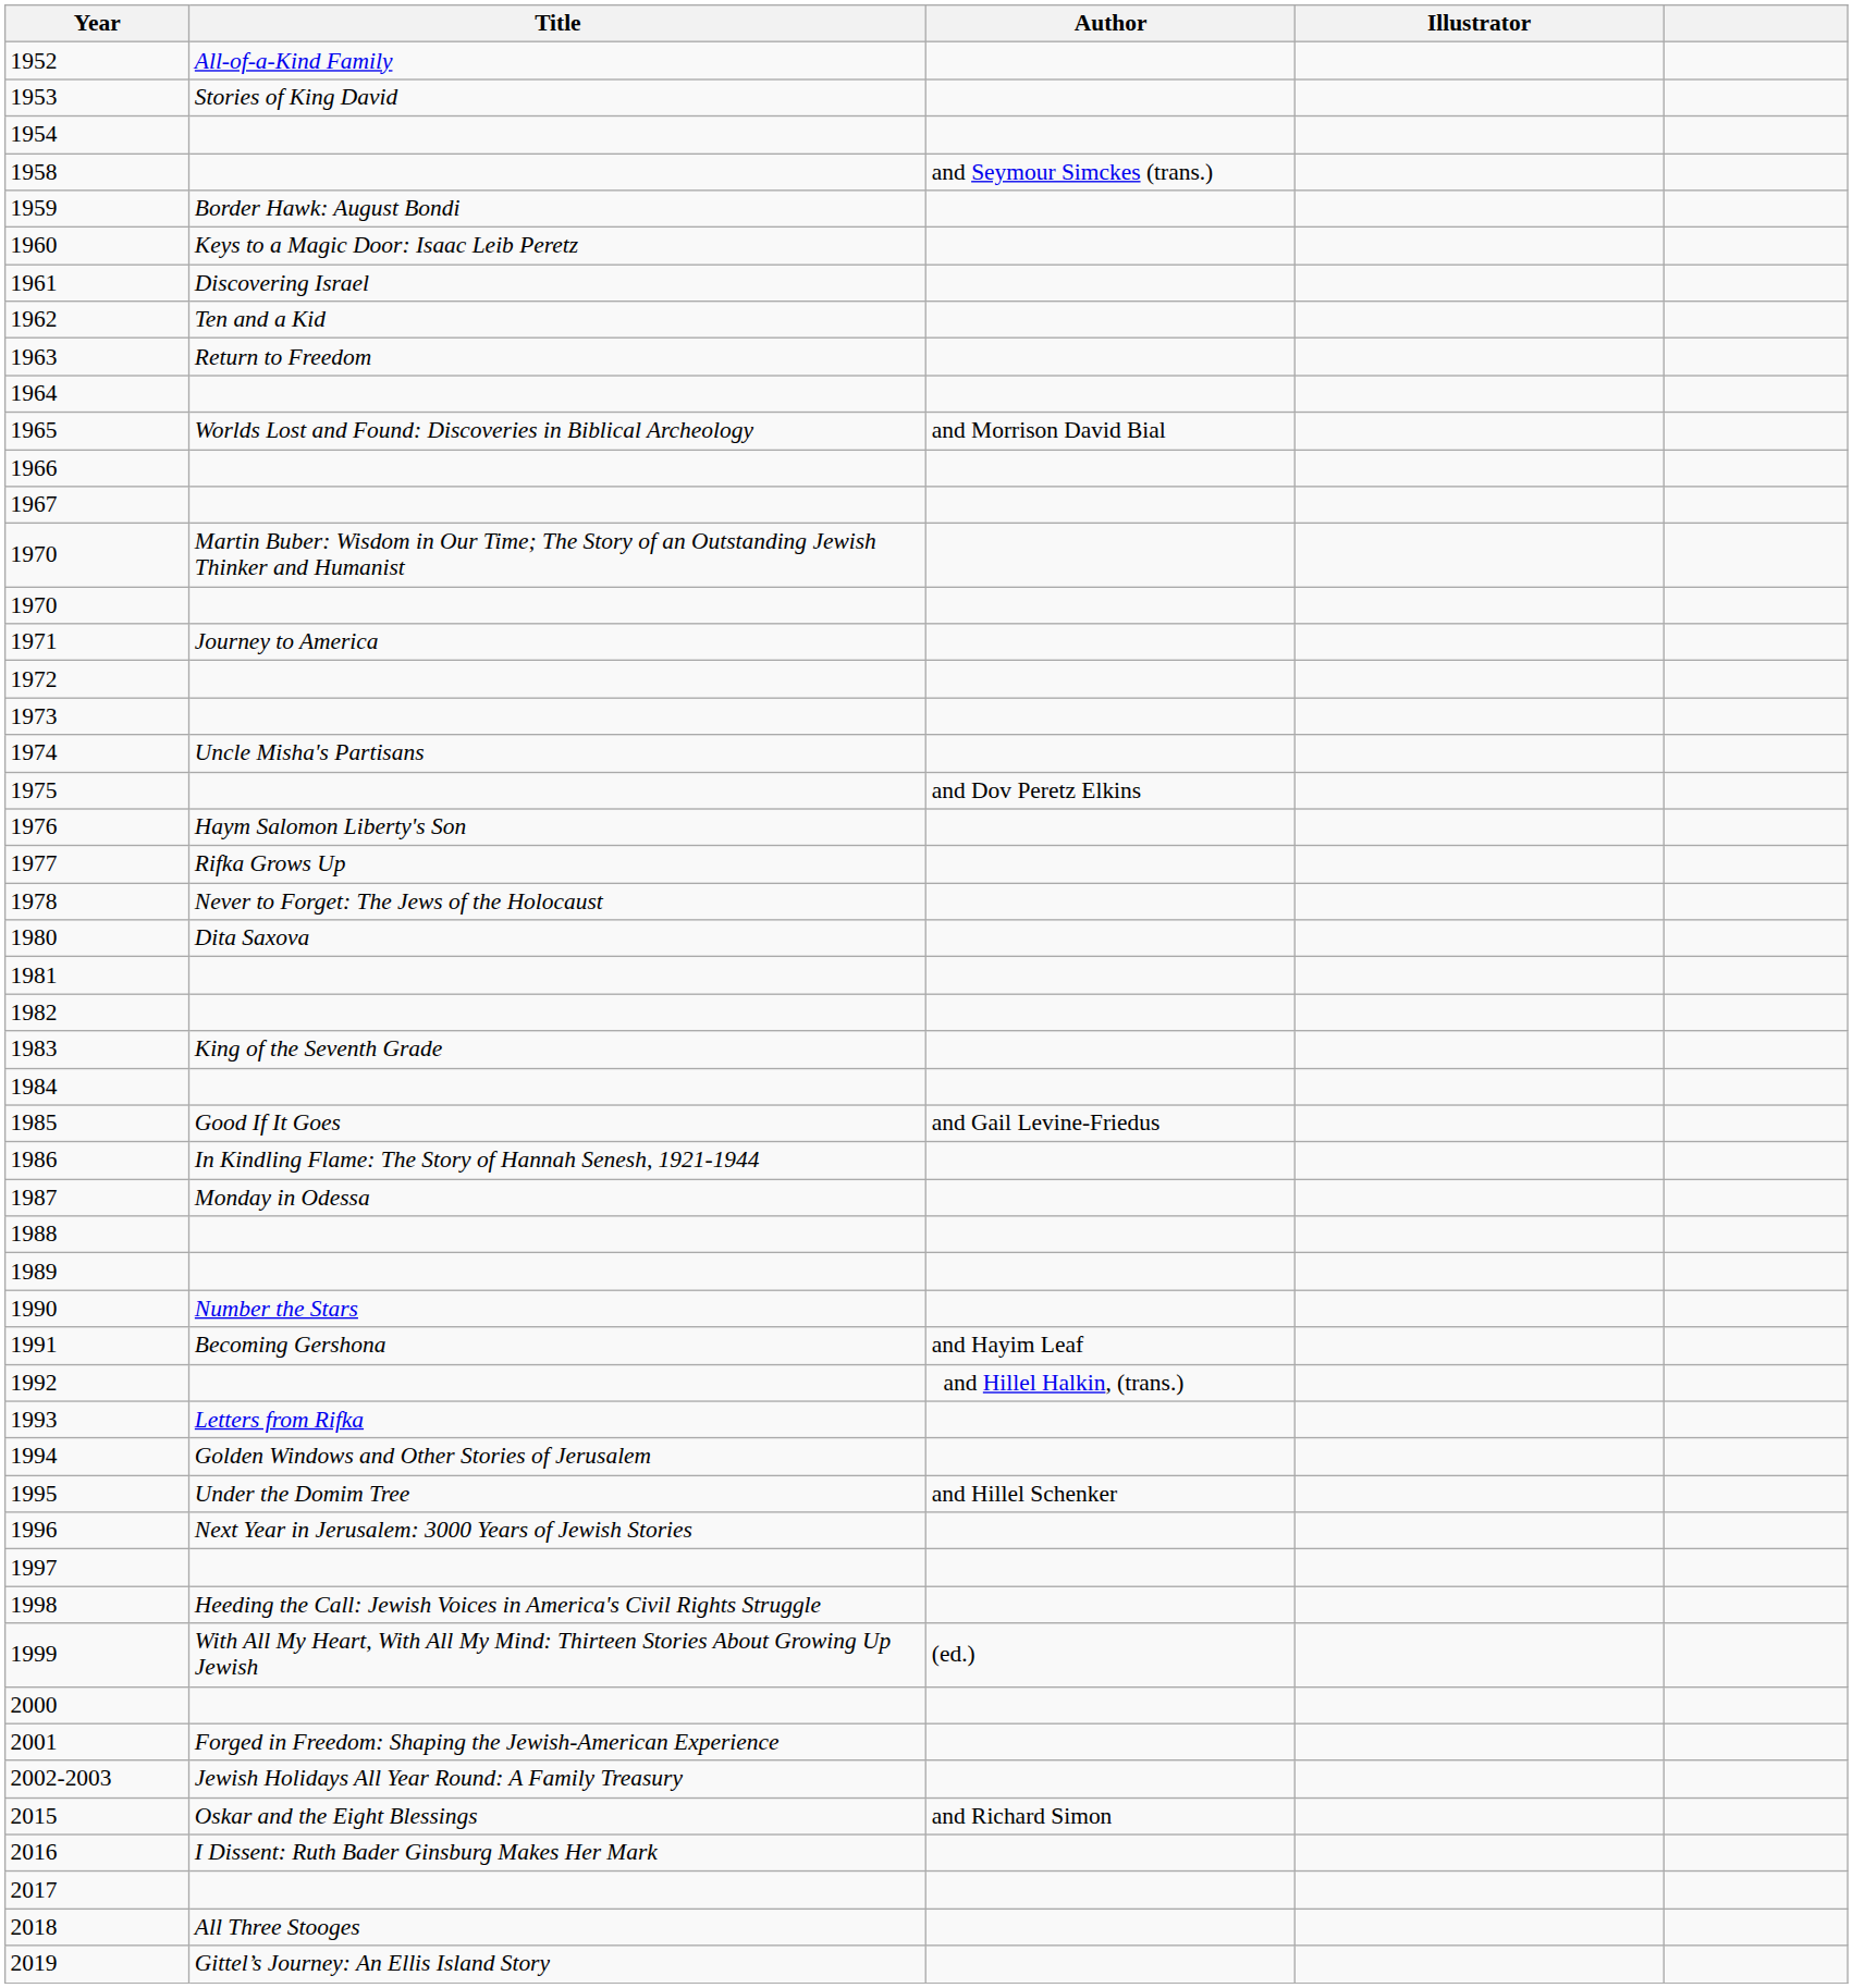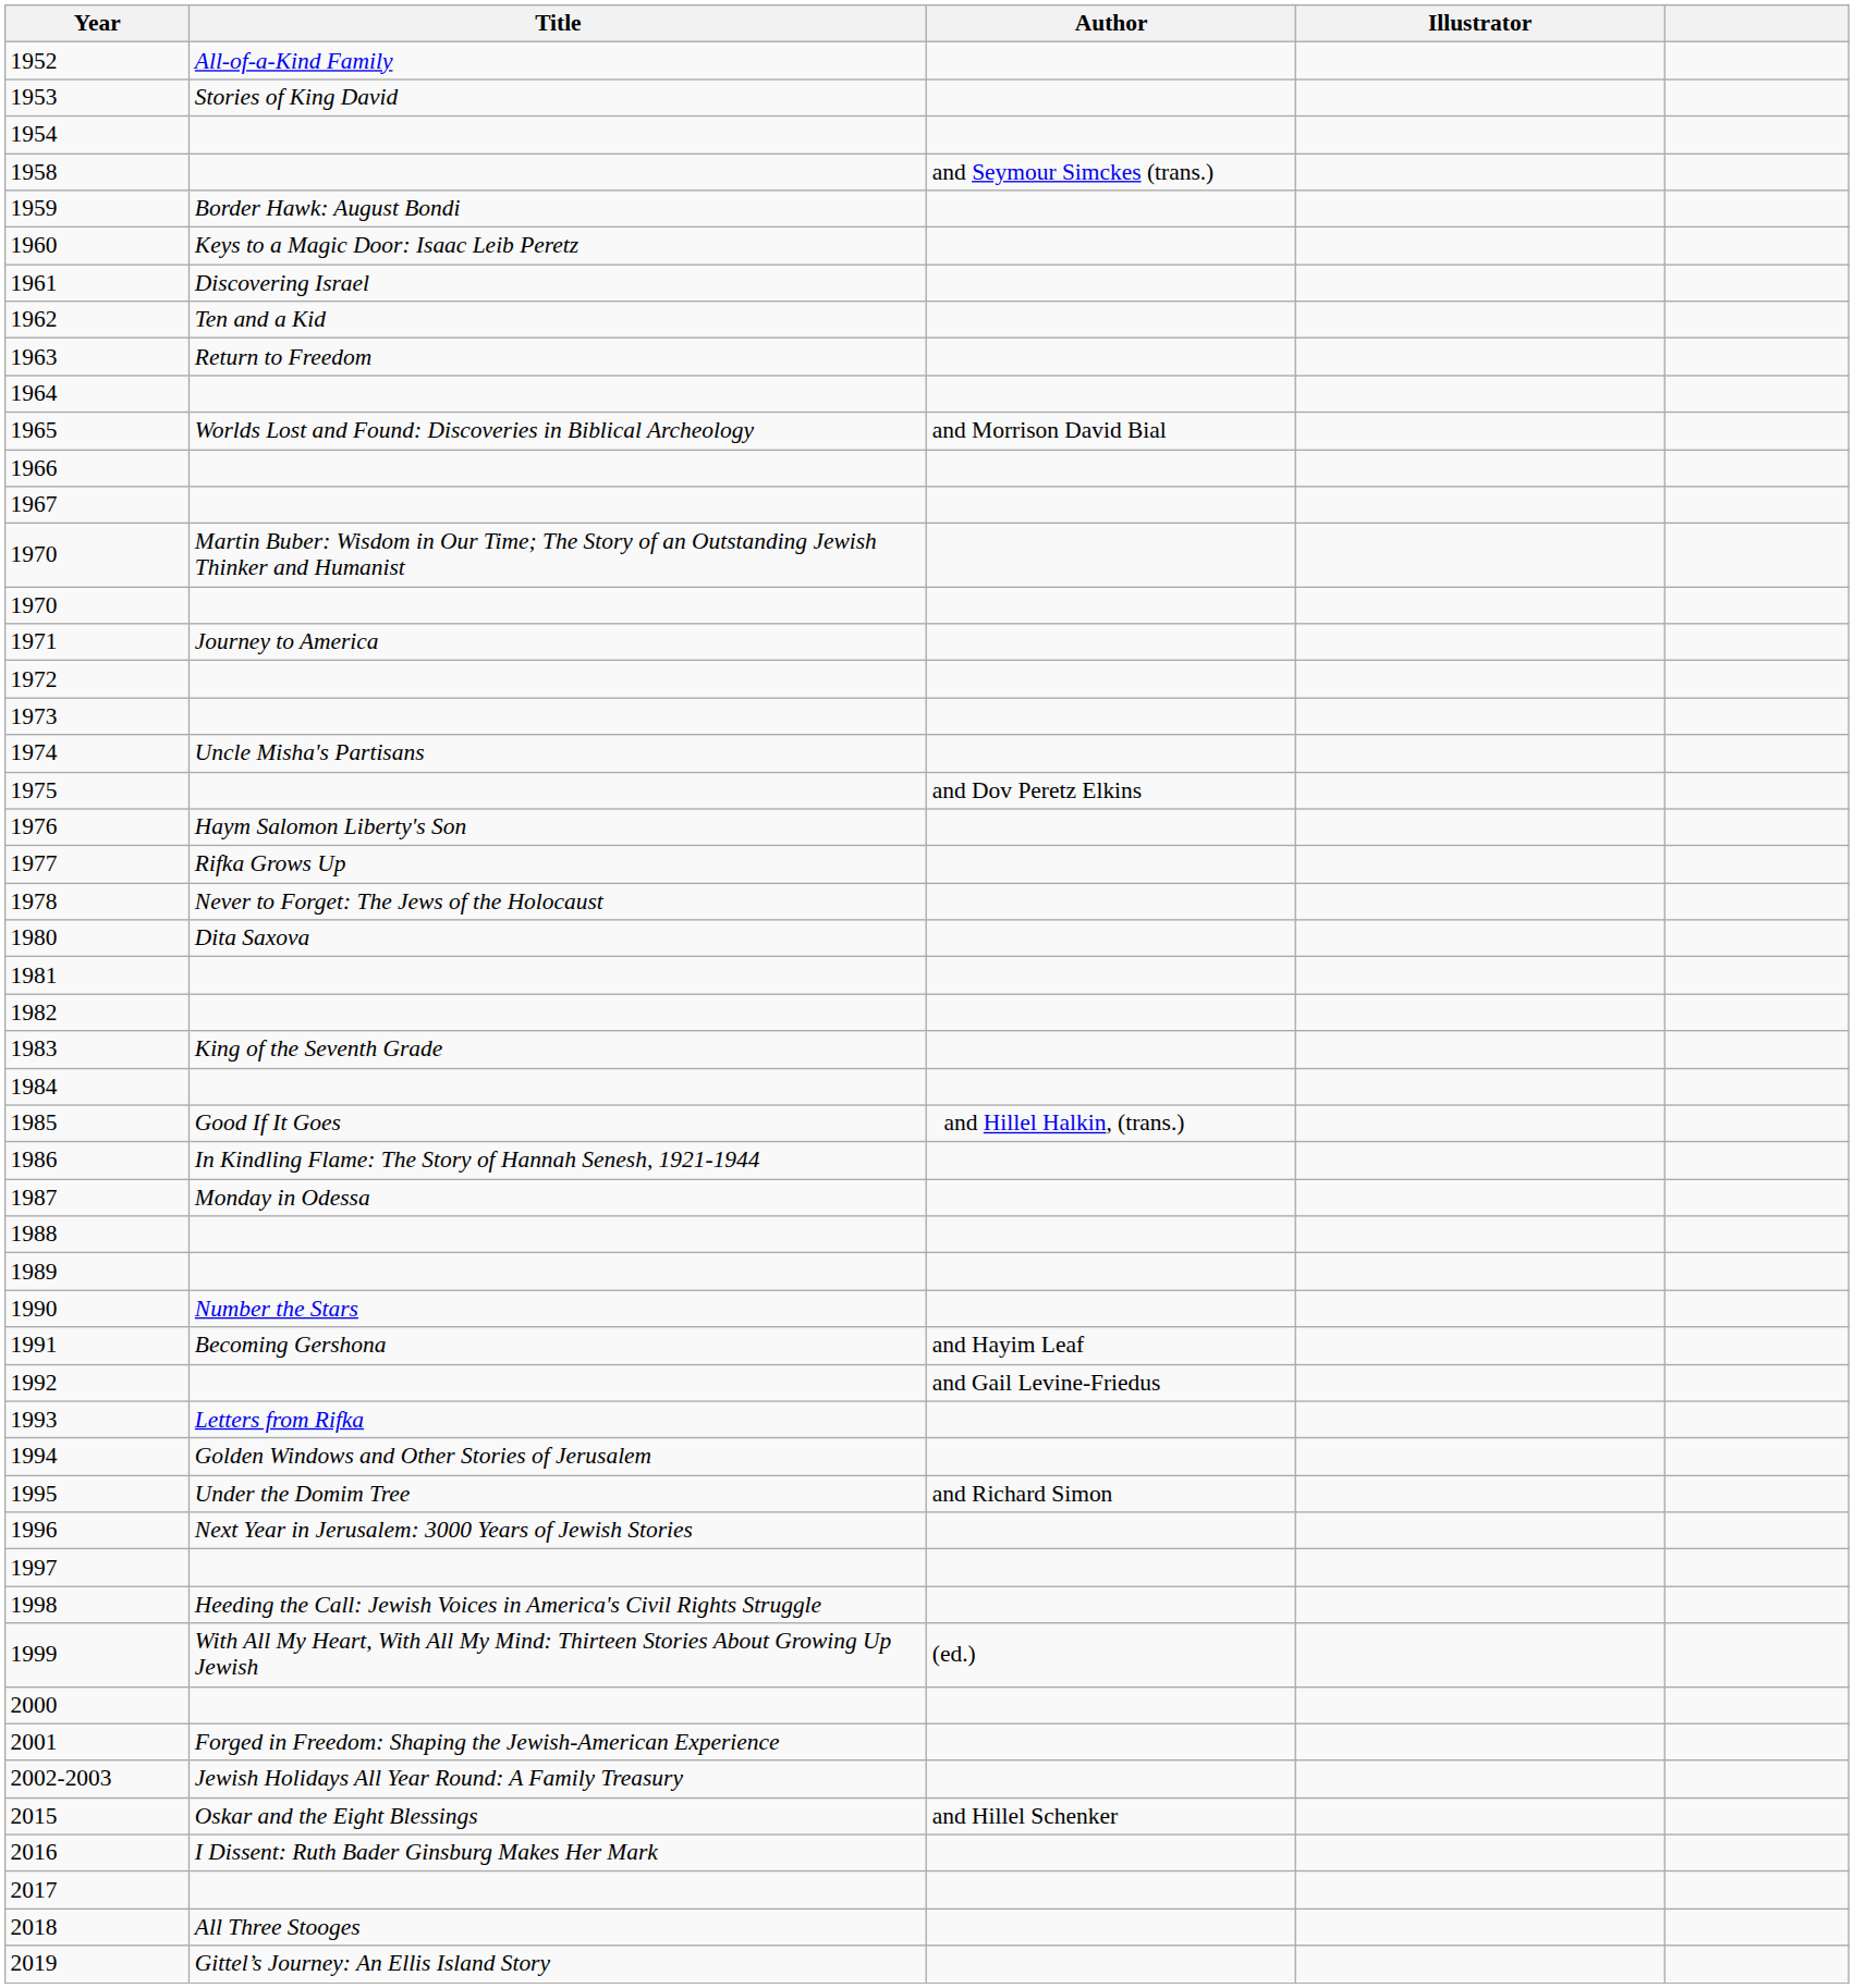1985 | Author: and Gail Levine-Friedus -> and Hillel Halkin, (trans.)
1992 | Author: and Hillel Halkin, (trans.) -> and Gail Levine-Friedus
1995 | Author: and Hillel Schenker -> and Richard Simon
2015 | Author: and Richard Simon -> and Hillel Schenker
